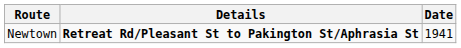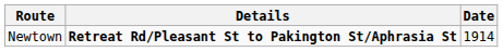Newtown | Date: 1941 -> 1914
